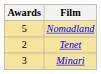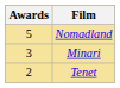rows swapped: Minari <-> Tenet
